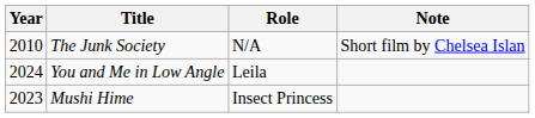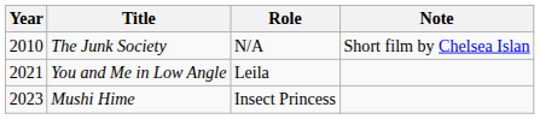You and Me in Low Angle | Year: 2024 -> 2021
